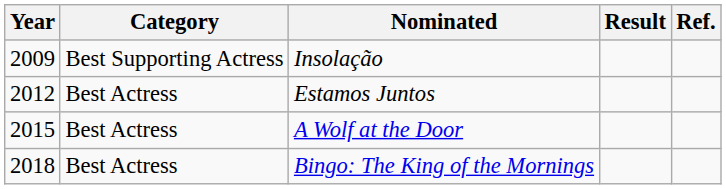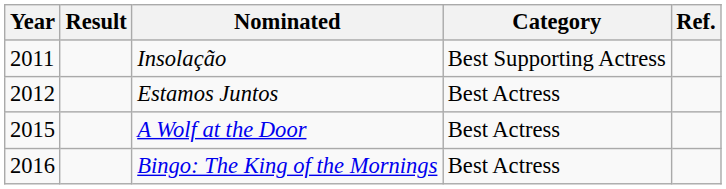columns swapped: Category <-> Result
Insolação | Year: 2009 -> 2011
Bingo: The King of the Mornings | Year: 2018 -> 2016
